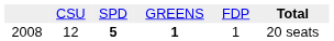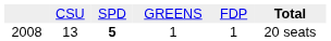2008 | column 2: 12 -> 13
2008 | column 4: bold -> normal
